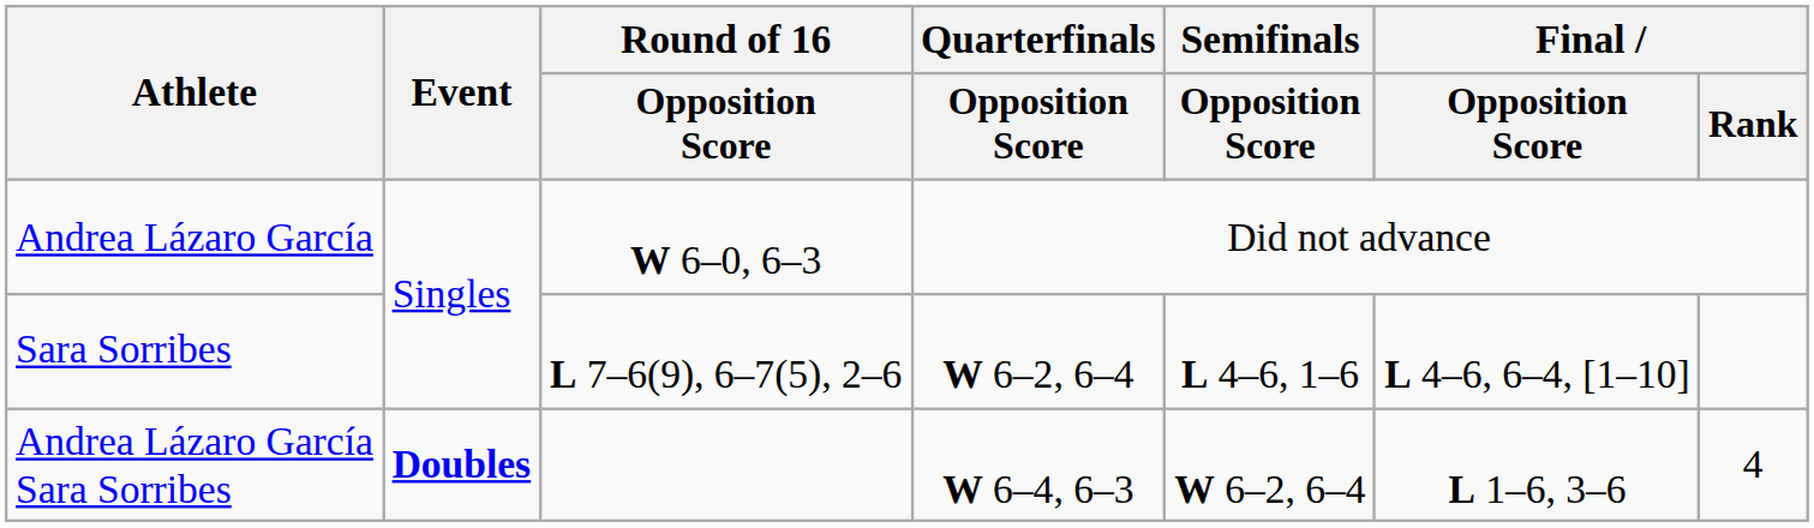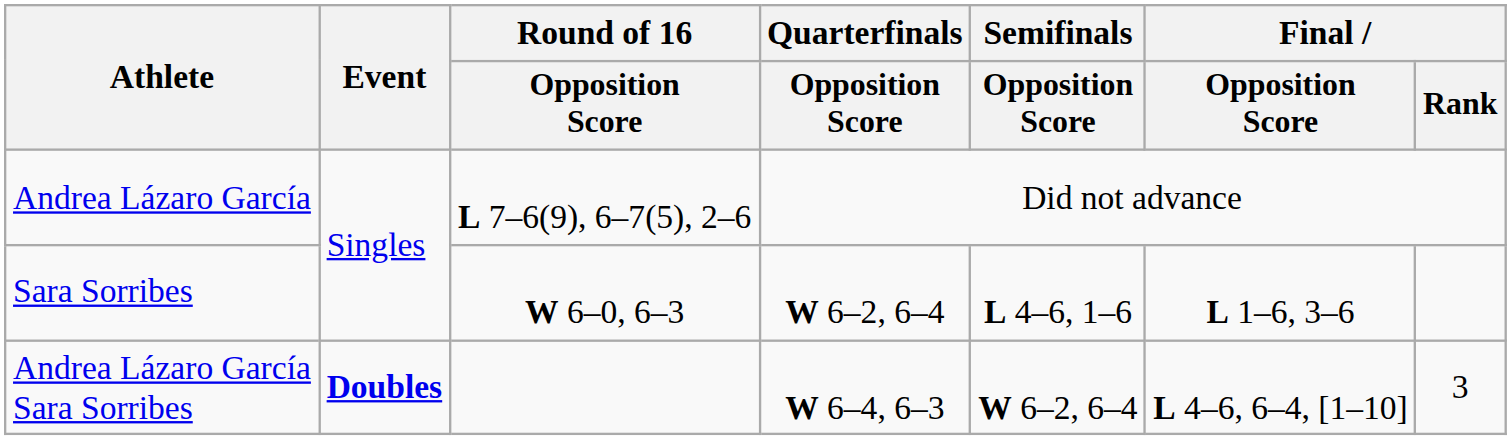Andrea Lázaro García | Round of 16 / Opposition Score: W 6–0, 6–3 -> L 7–6(9), 6–7(5), 2–6
Sara Sorribes | Round of 16 / Opposition Score: L 7–6(9), 6–7(5), 2–6 -> W 6–0, 6–3
Sara Sorribes | Final / Opposition Score: L 4–6, 6–4, [1–10] -> L 1–6, 3–6
Andrea Lázaro García Sara Sorribes | Final / Opposition Score: L 1–6, 3–6 -> L 4–6, 6–4, [1–10]
Andrea Lázaro García Sara Sorribes | Final / Rank: 4 -> 3
